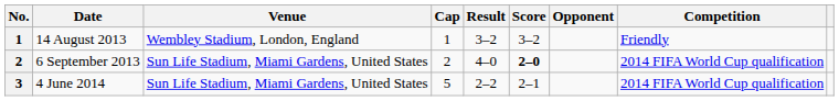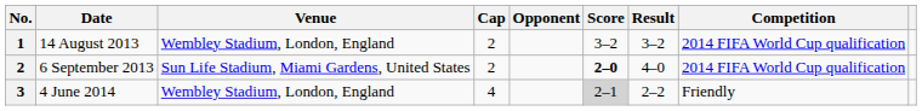columns swapped: Opponent <-> Result
14 August 2013 | Cap: 1 -> 2
14 August 2013 | Competition: Friendly -> 2014 FIFA World Cup qualification
4 June 2014 | Venue: Sun Life Stadium, Miami Gardens, United States -> Wembley Stadium, London, England
4 June 2014 | Cap: 5 -> 4
4 June 2014 | Score: no background -> lightgrey background
4 June 2014 | Competition: 2014 FIFA World Cup qualification -> Friendly
